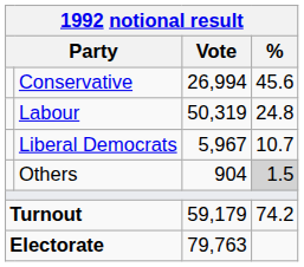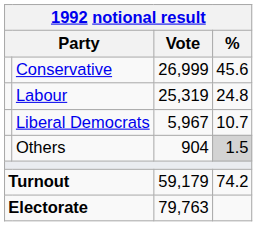Conservative | Vote: 26,994 -> 26,999
Labour | Vote: 50,319 -> 25,319
